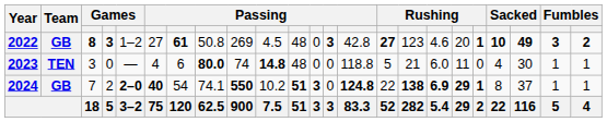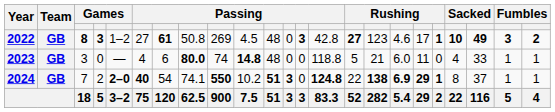2022 | column 18: 20 -> 17
2023 | Team: TEN -> GB
2023 | column 21: 30 -> 33
